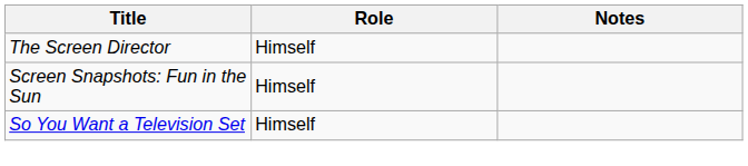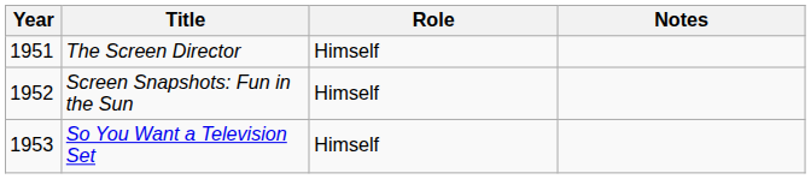+ column: Year | 1951 | 1952 | 1953
